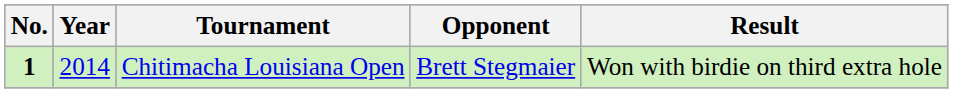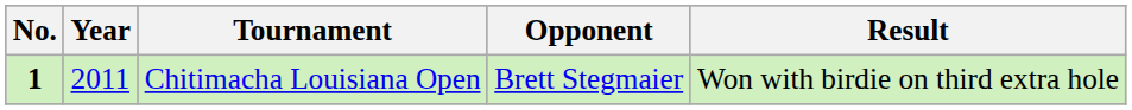Chitimacha Louisiana Open | Year: 2014 -> 2011
